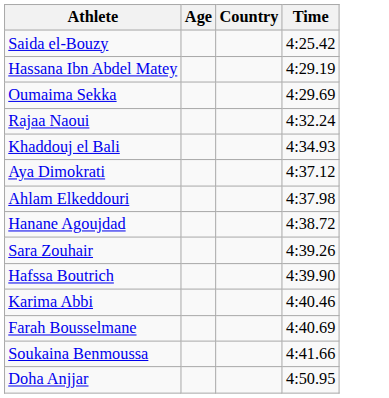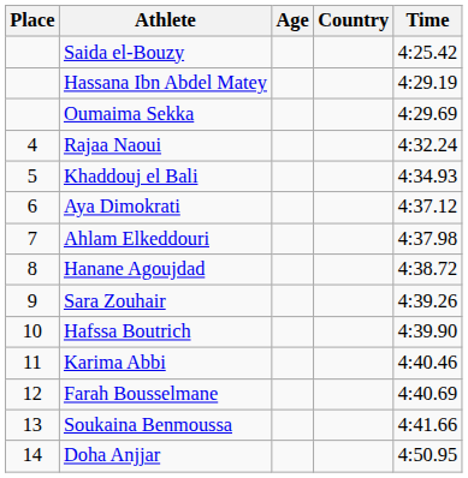+ column: Place | 4 | 5 | 6 | 7 | 8 | 9 | 10 | 11 | 12 | 13 | 14
